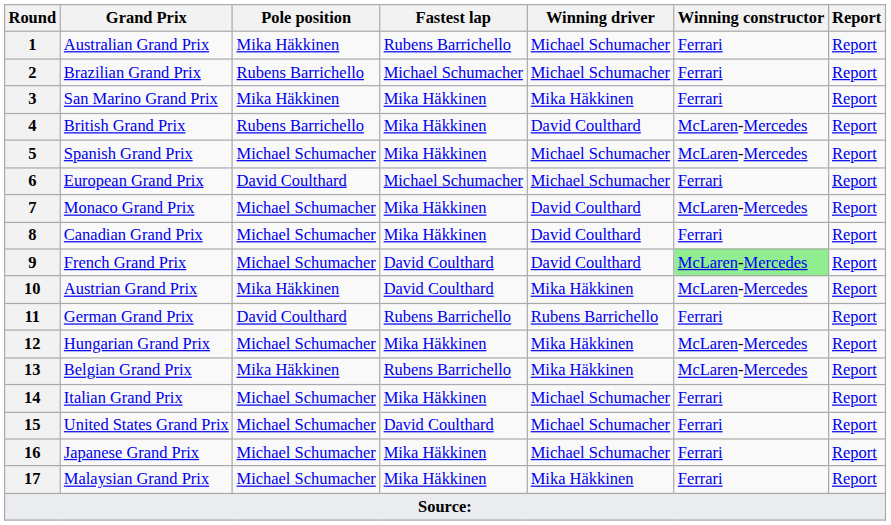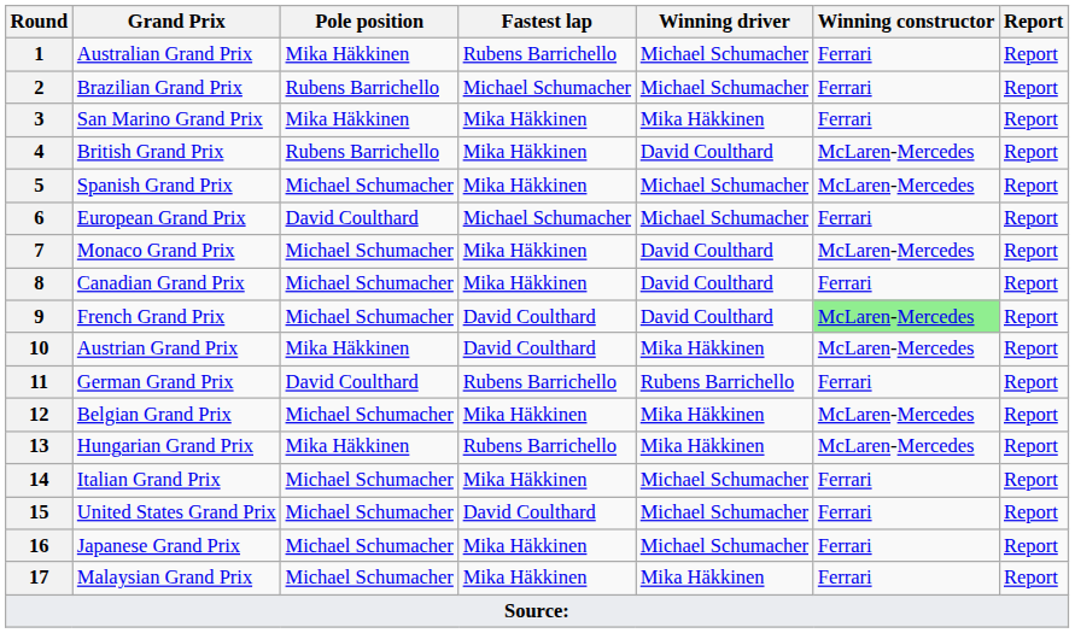12 | Grand Prix: Hungarian Grand Prix -> Belgian Grand Prix
13 | Grand Prix: Belgian Grand Prix -> Hungarian Grand Prix
